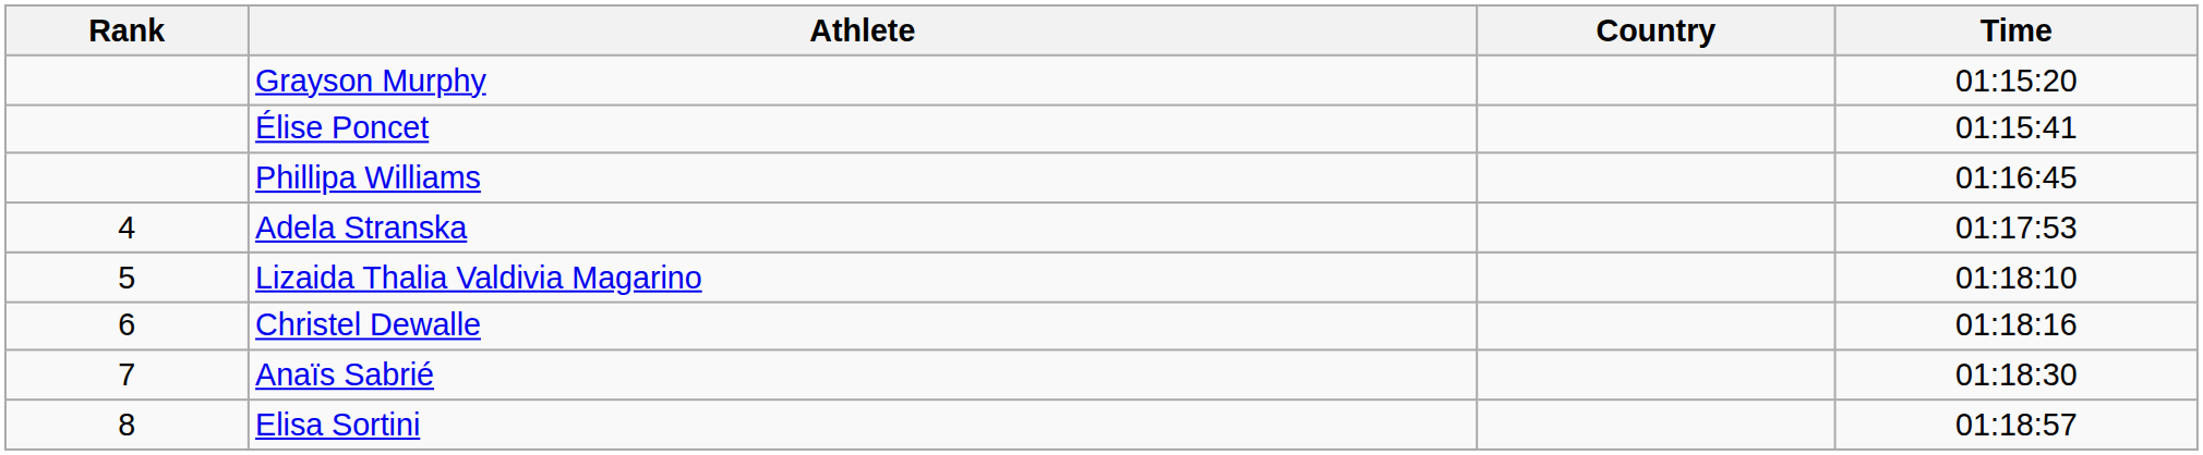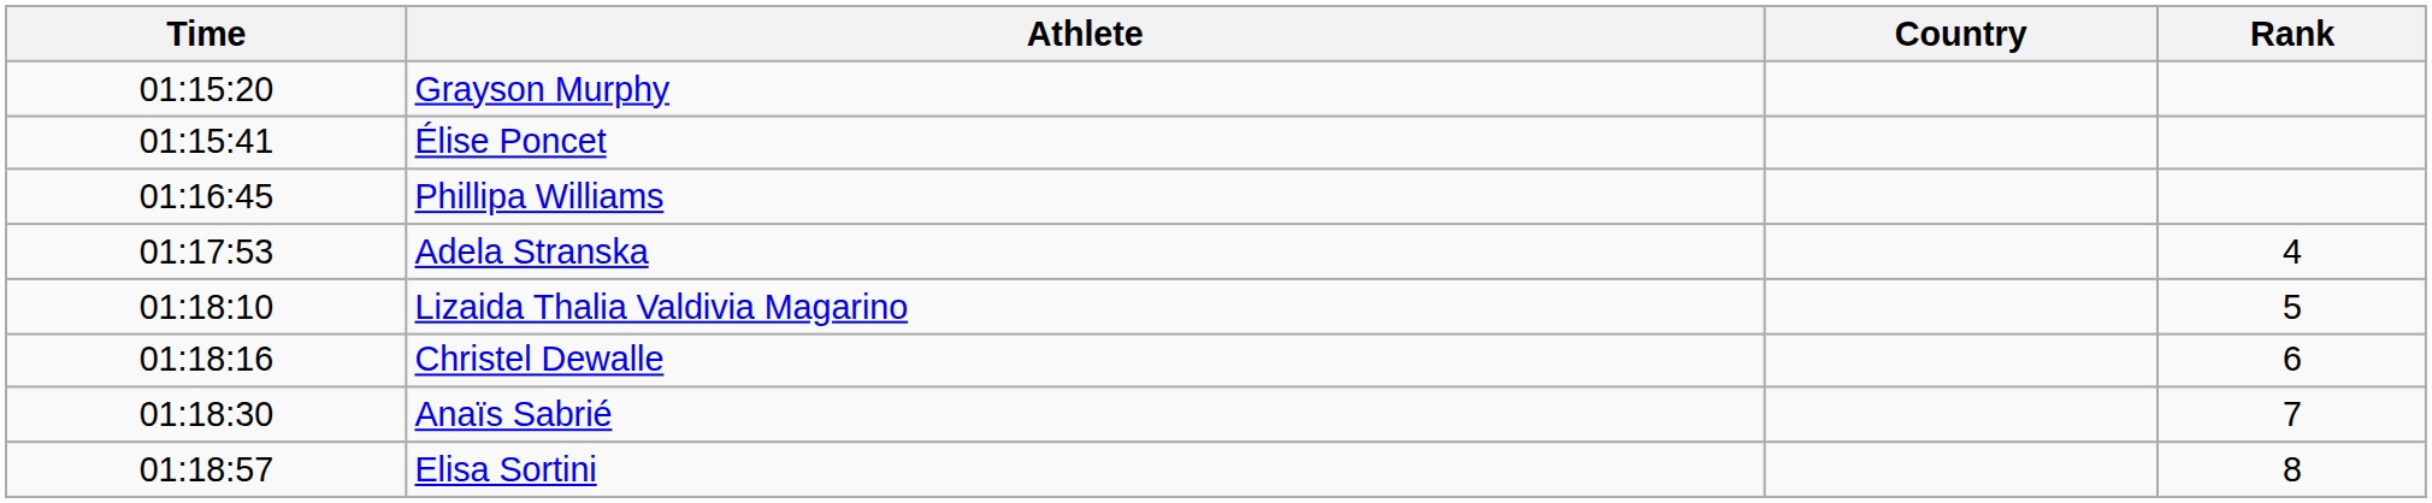columns swapped: Rank <-> Time
